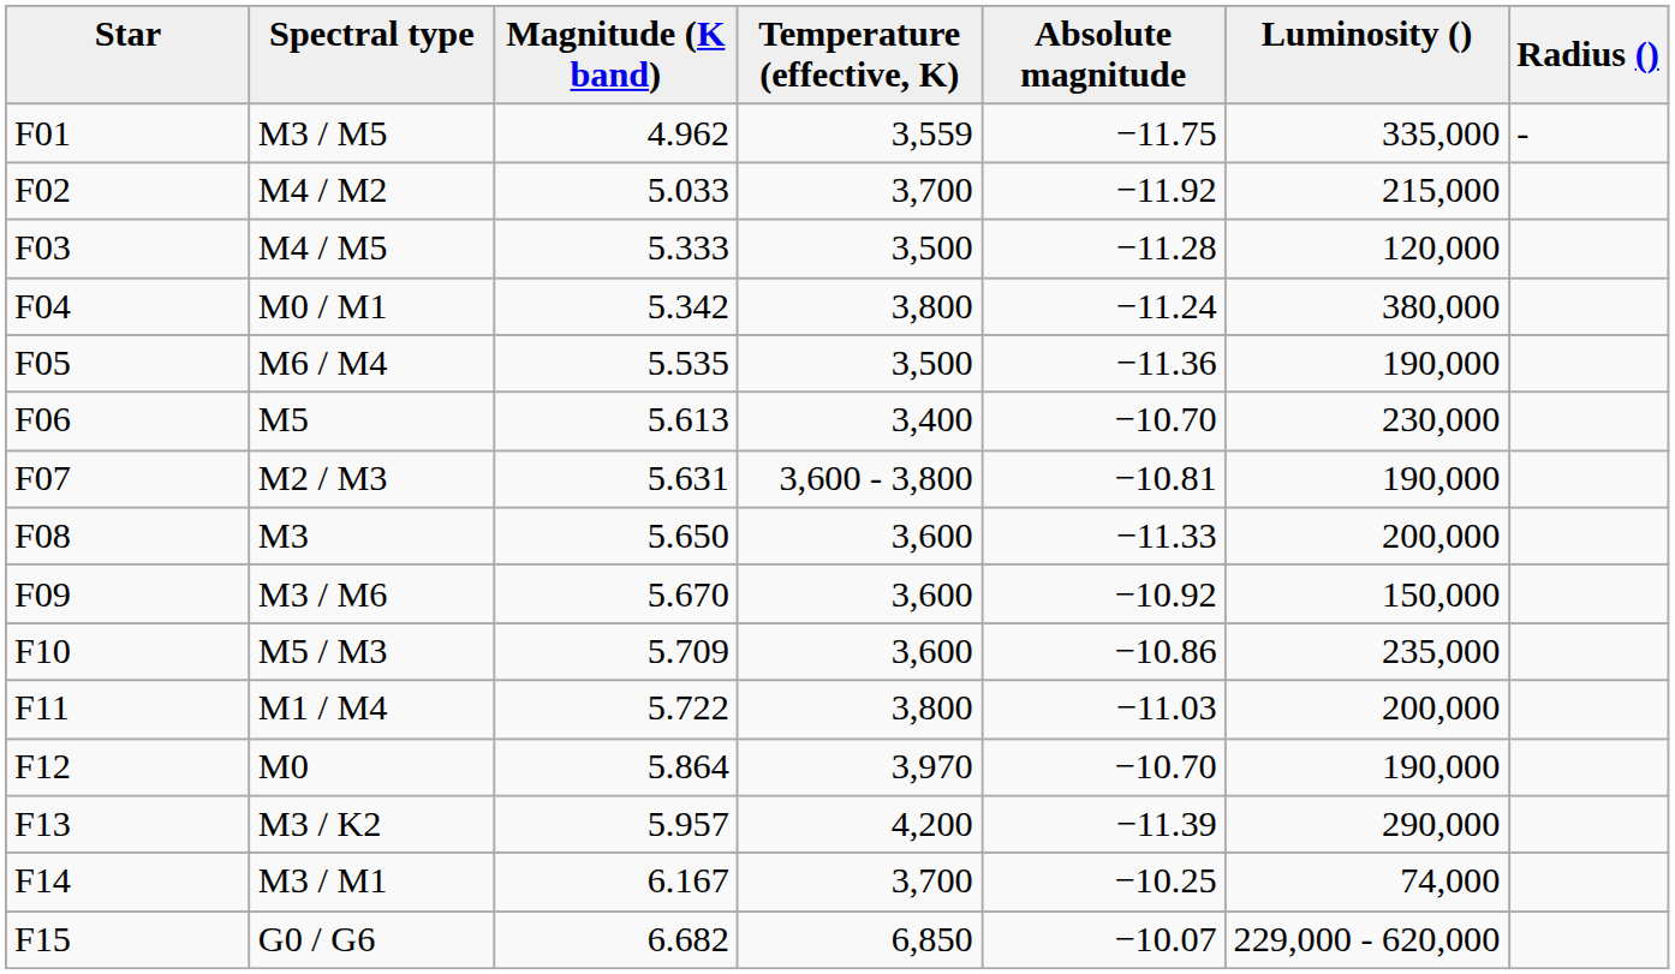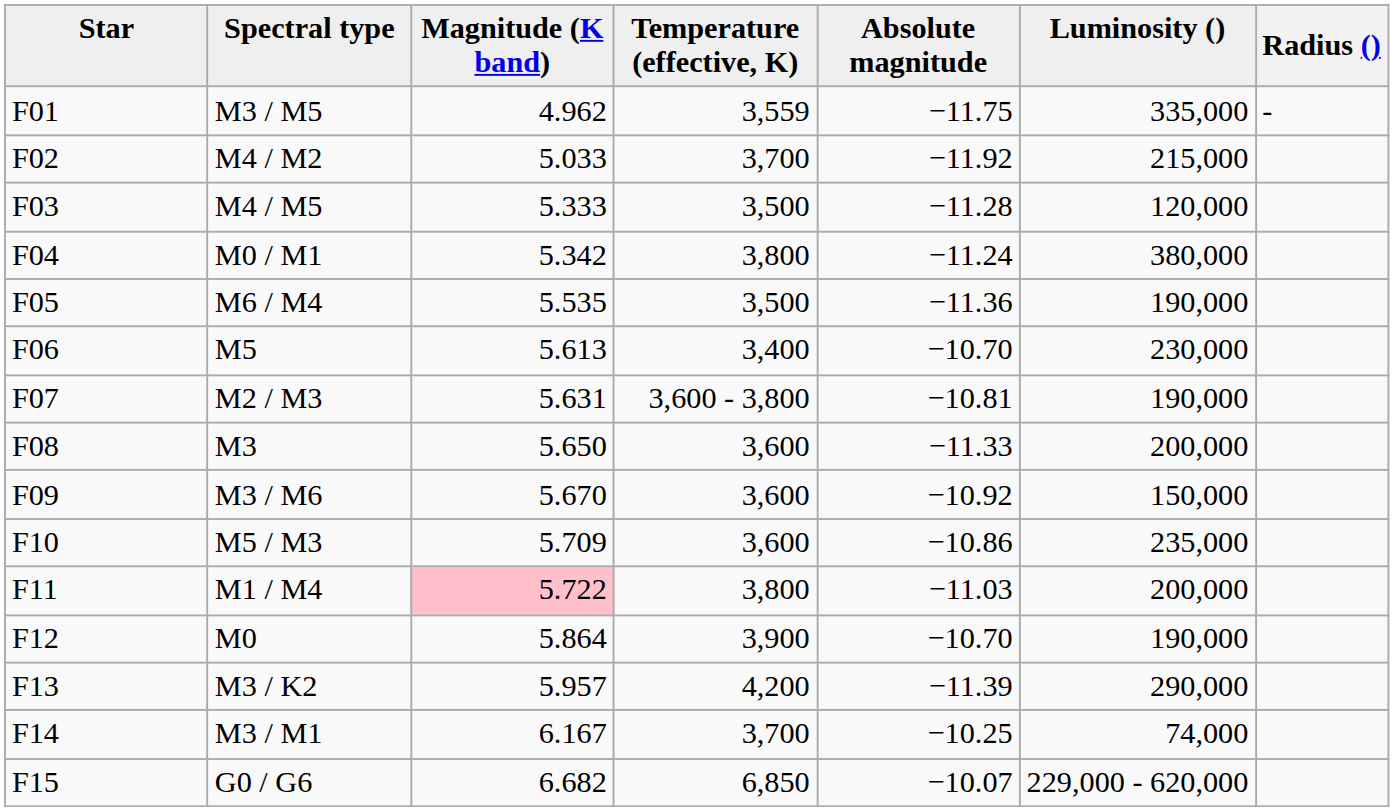M1 / M4 | Magnitude (K band): no background -> pink background
M0 | Temperature (effective, K): 3,970 -> 3,900
